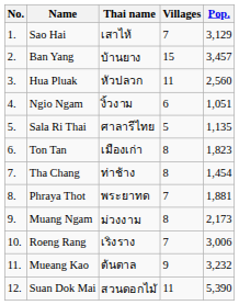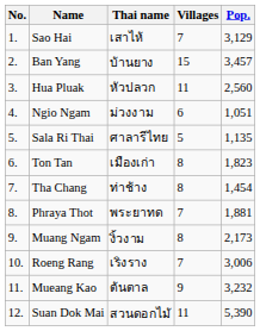Ngio Ngam | Thai name: งิ้วงาม -> ม่วงงาม
Muang Ngam | Thai name: ม่วงงาม -> งิ้วงาม
